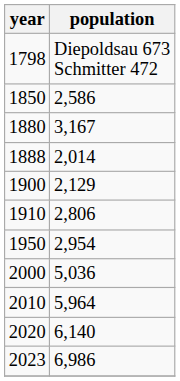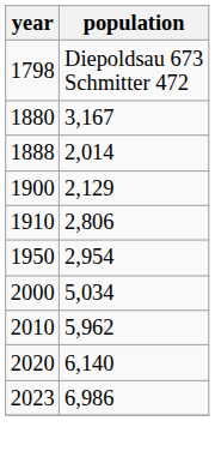- row: 1850 | 2,586
2000 | population: 5,036 -> 5,034
2010 | population: 5,964 -> 5,962
